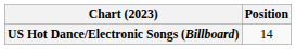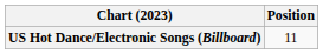US Hot Dance/Electronic Songs (Billboard) | Position: 14 -> 11
